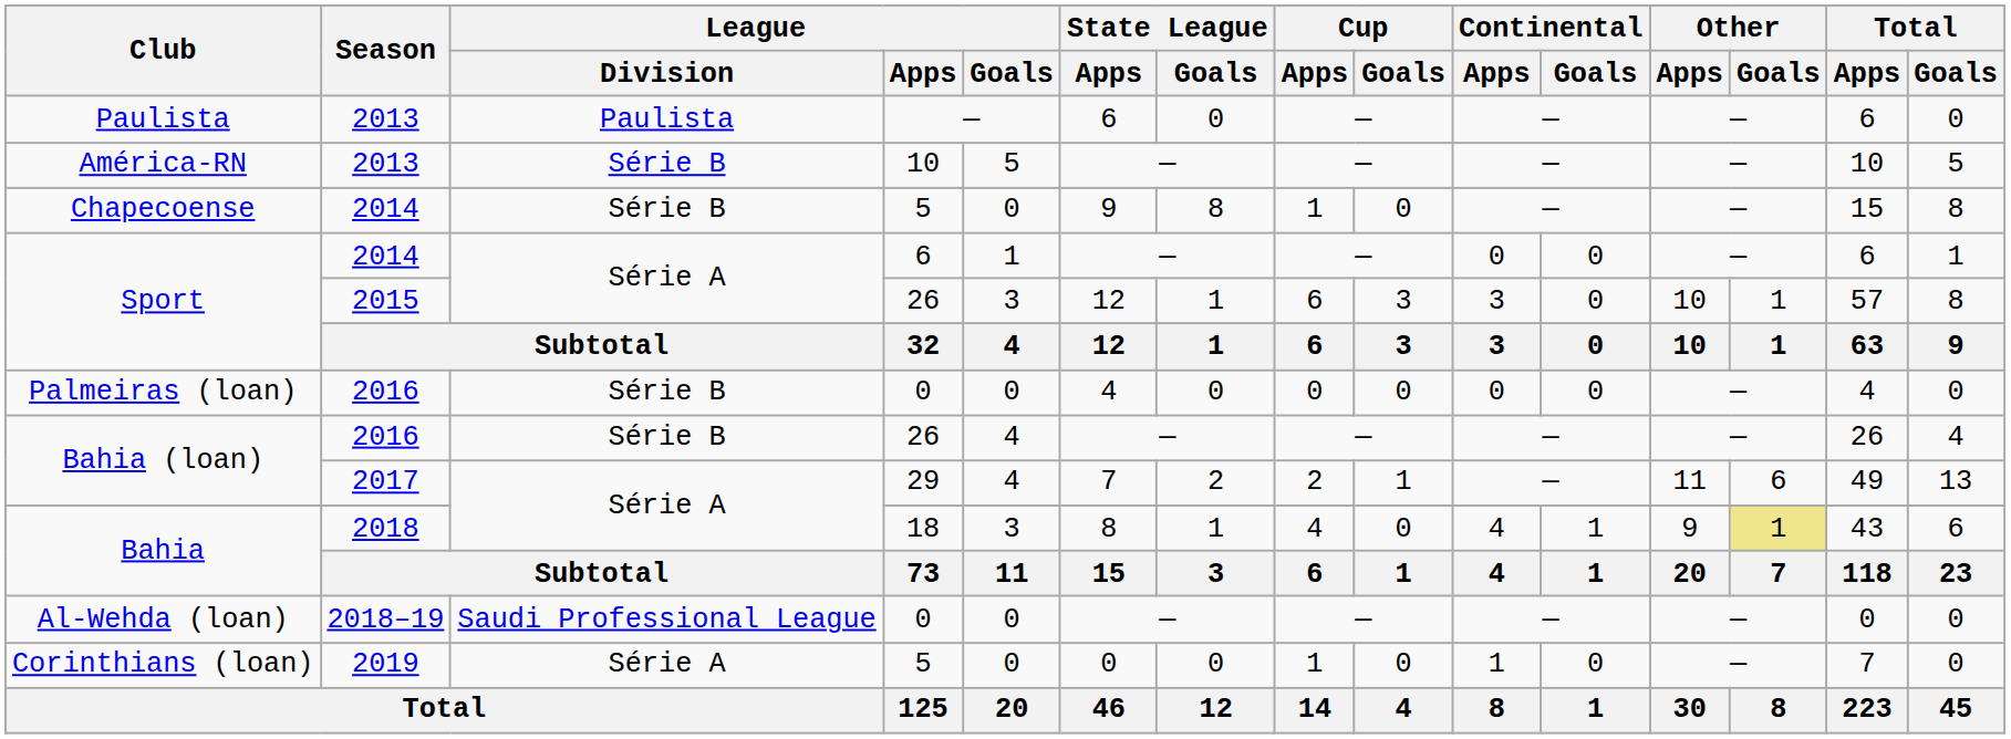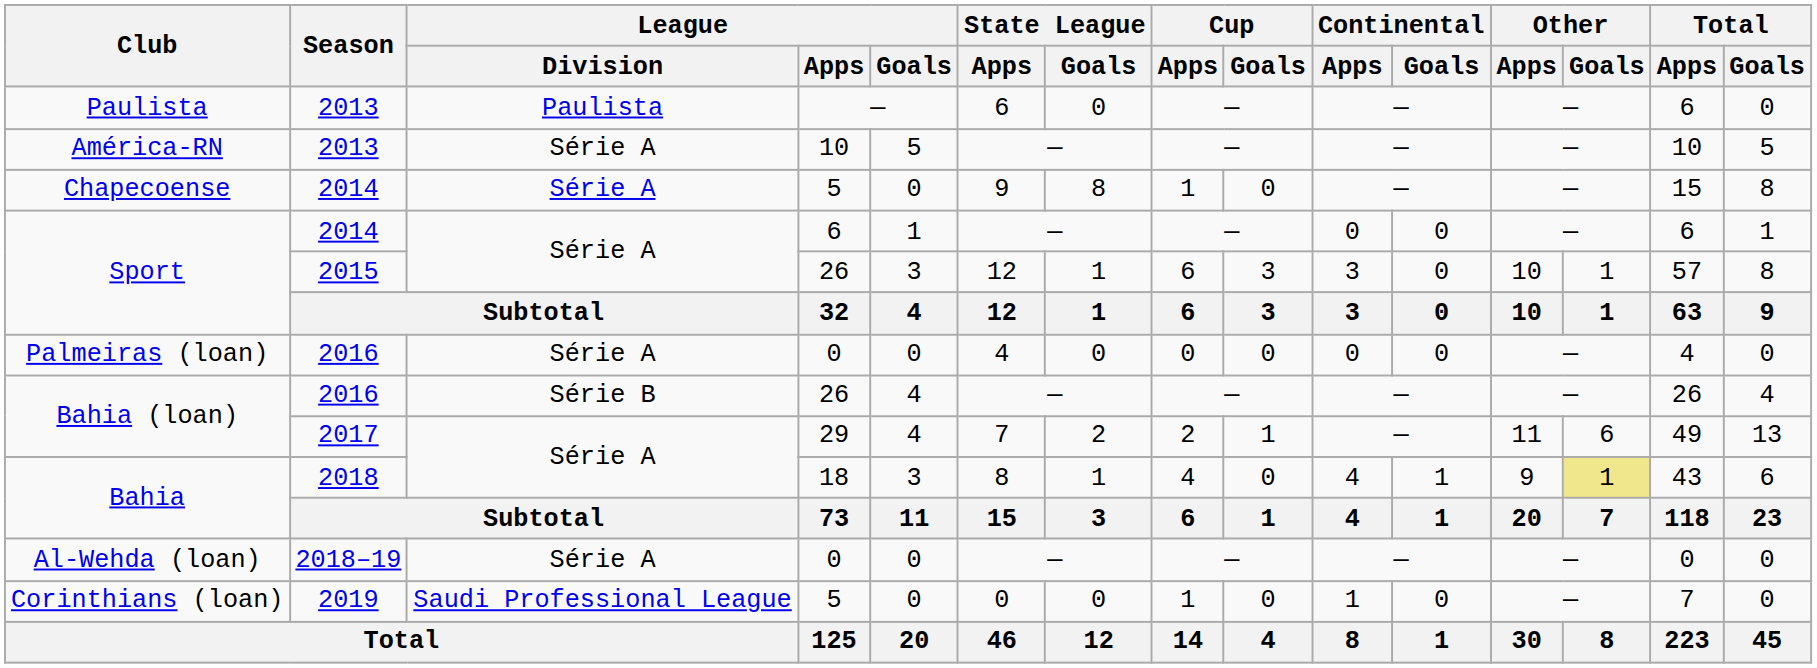América-RN | League / Division: Série B -> Série A
Chapecoense | League / Division: Série B -> Série A
Palmeiras (loan) | League / Division: Série B -> Série A
Al-Wehda (loan) | League / Division: Saudi Professional League -> Série A
Corinthians (loan) | League / Division: Série A -> Saudi Professional League
